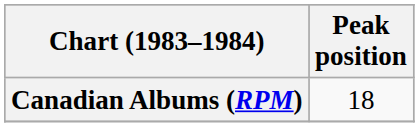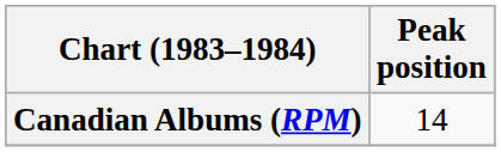Canadian Albums (RPM) | Peak position: 18 -> 14
